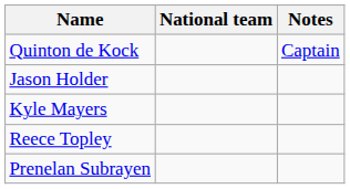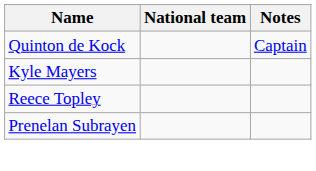- row: Jason Holder
